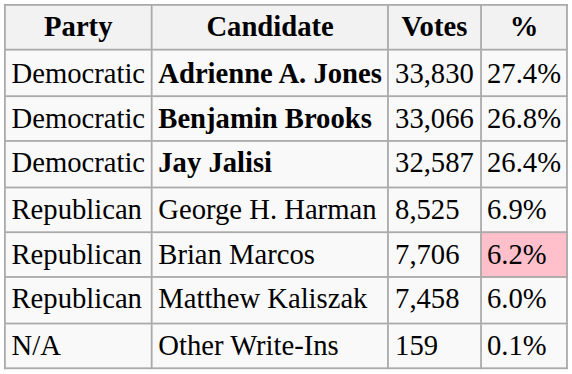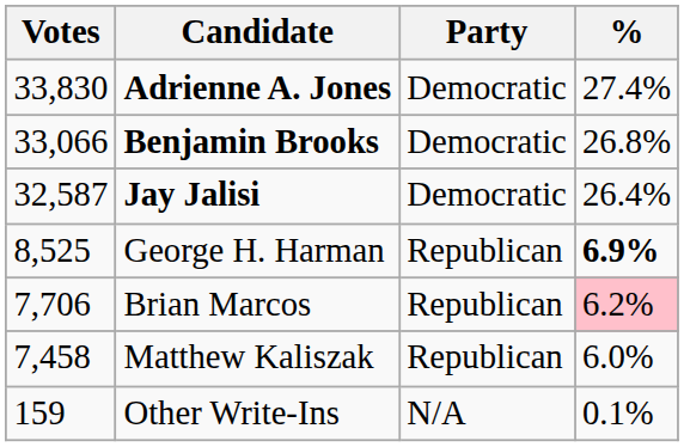columns swapped: Party <-> Votes
George H. Harman | %: normal -> bold
